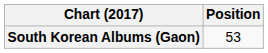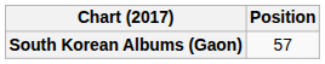South Korean Albums (Gaon) | Position: 53 -> 57
